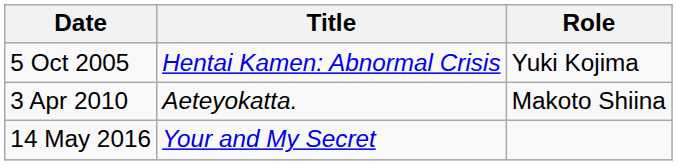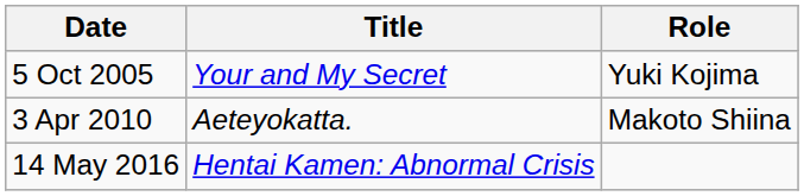5 Oct 2005 | Title: Hentai Kamen: Abnormal Crisis -> Your and My Secret
14 May 2016 | Title: Your and My Secret -> Hentai Kamen: Abnormal Crisis
